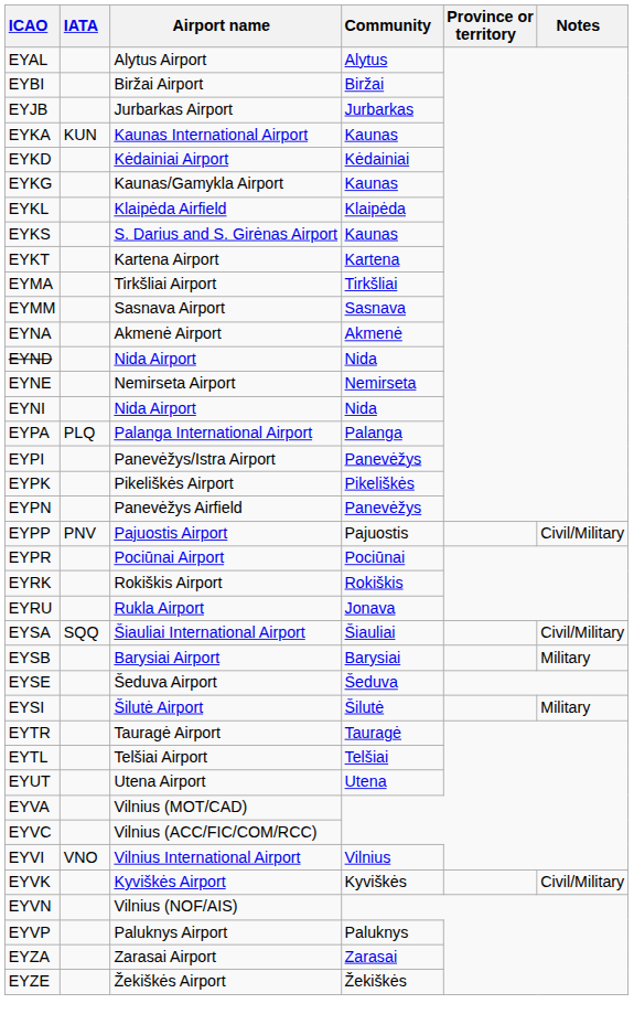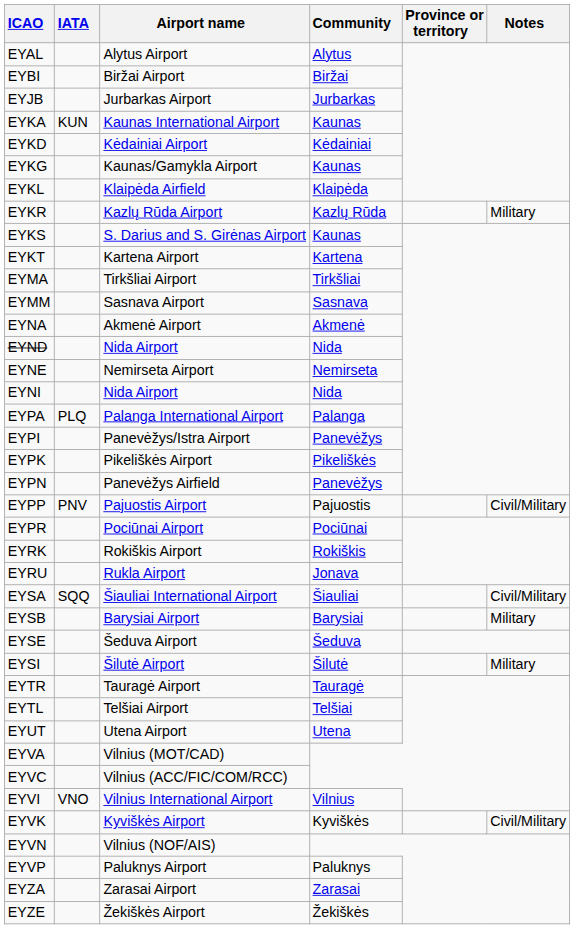+ row: EYKR | Kazlų Rūda Airport | Kazlų Rūda | Military
